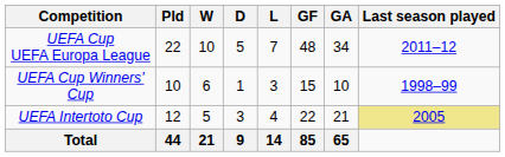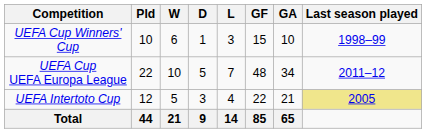rows swapped: UEFA Cup UEFA Europa League <-> UEFA Cup Winners' Cup
